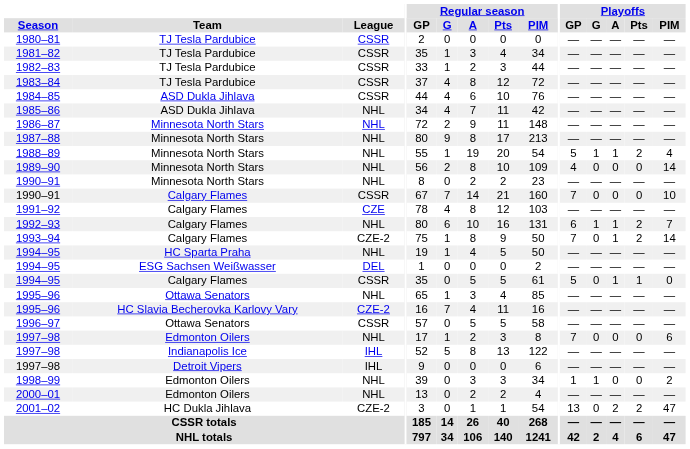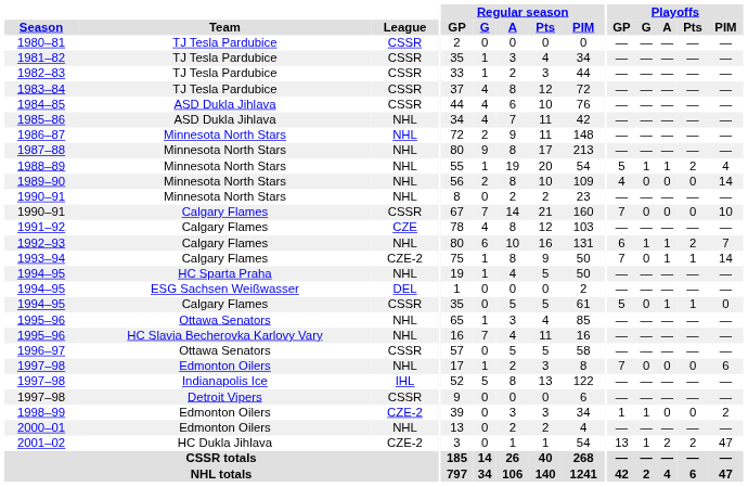1993–94 | Playoffs / Pts: 2 -> 1
1995–96 / HC Slavia Becherovka Karlovy Vary | League: CZE-2 -> NHL
1997–98 / Detroit Vipers | League: IHL -> CSSR
1998–99 | League: NHL -> CZE-2
2001–02 | Playoffs / G: 0 -> 1
